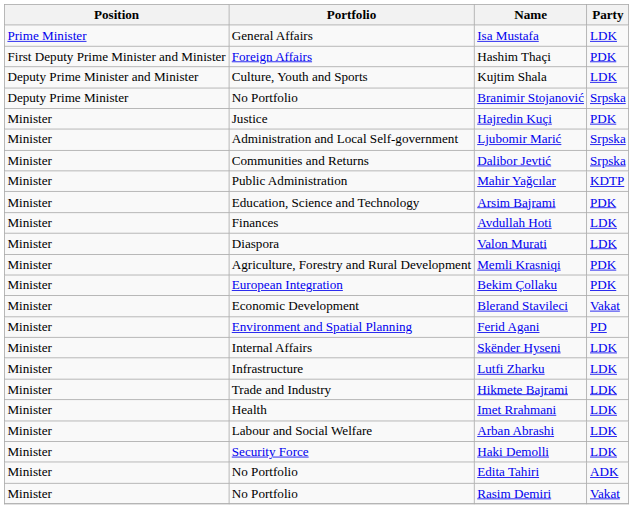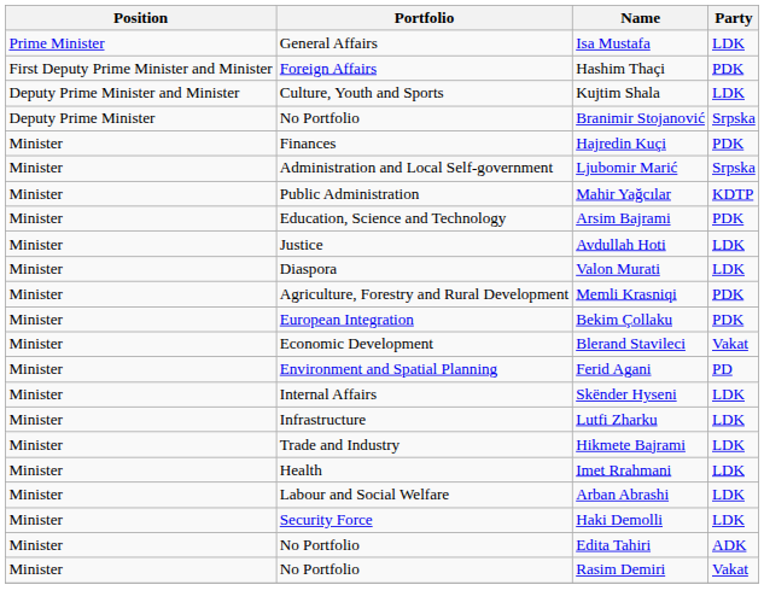Hajredin Kuçi | Portfolio: Justice -> Finances
- row: Minister | Communities and Returns | Dalibor Jevtić | Srpska
Avdullah Hoti | Portfolio: Finances -> Justice
